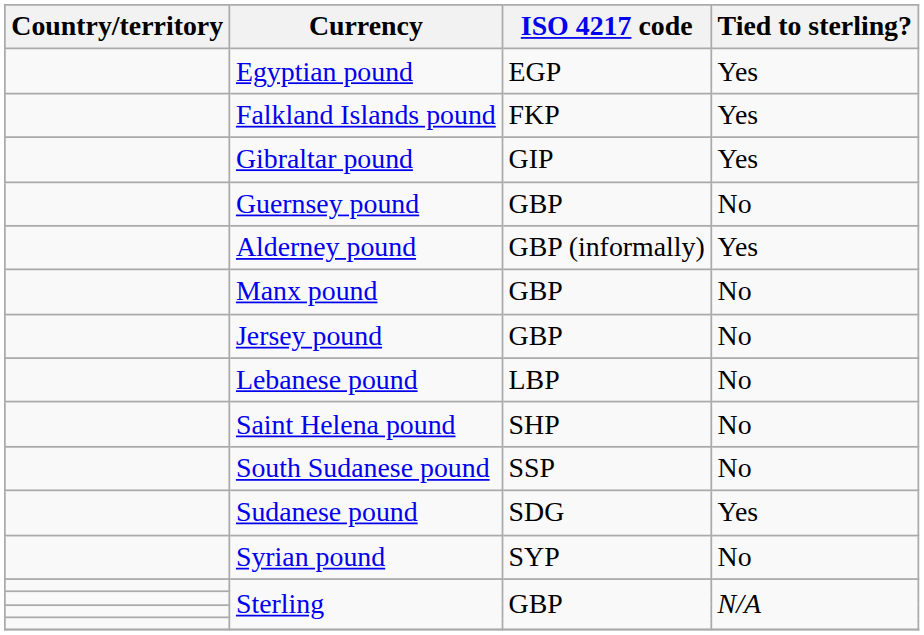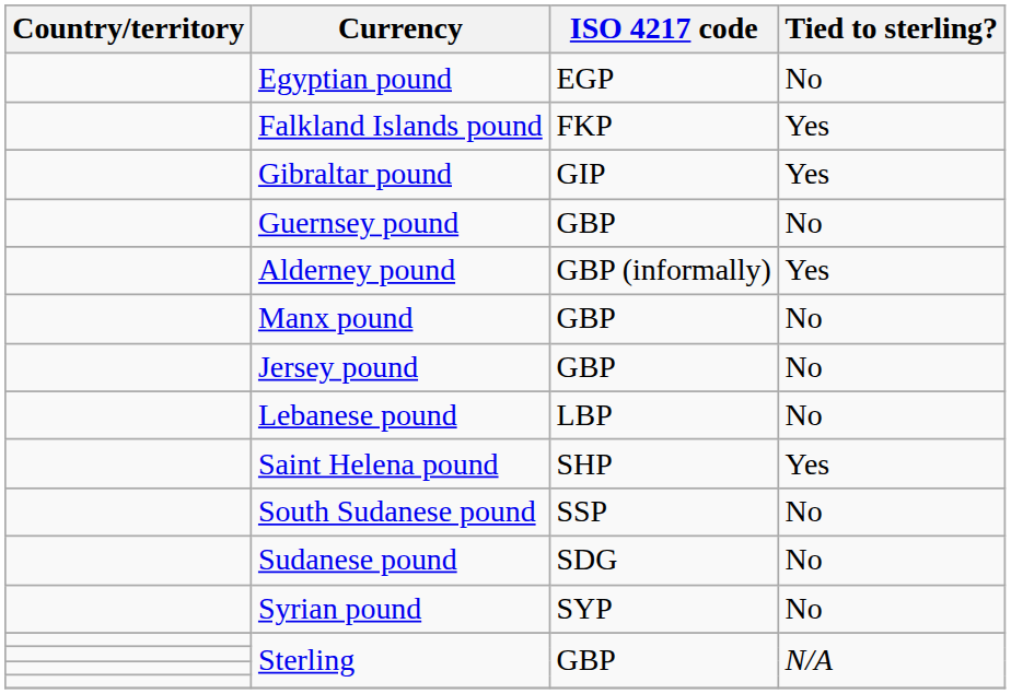Egyptian pound | Tied to sterling?: Yes -> No
Saint Helena pound | Tied to sterling?: No -> Yes
Sudanese pound | Tied to sterling?: Yes -> No
